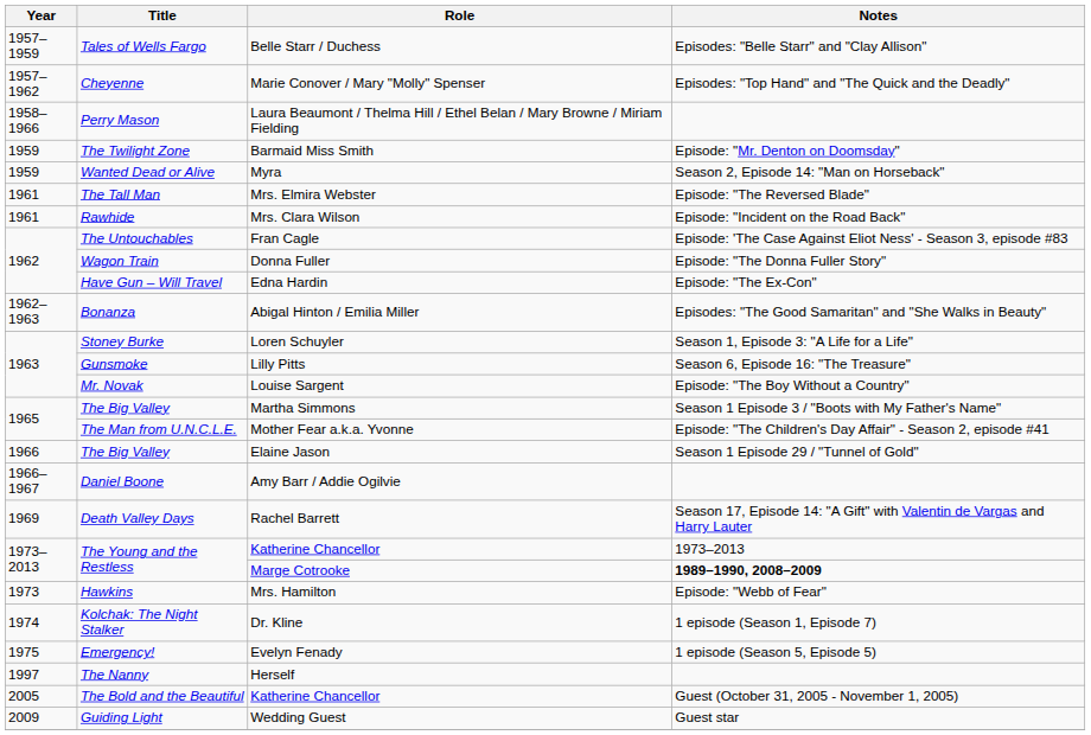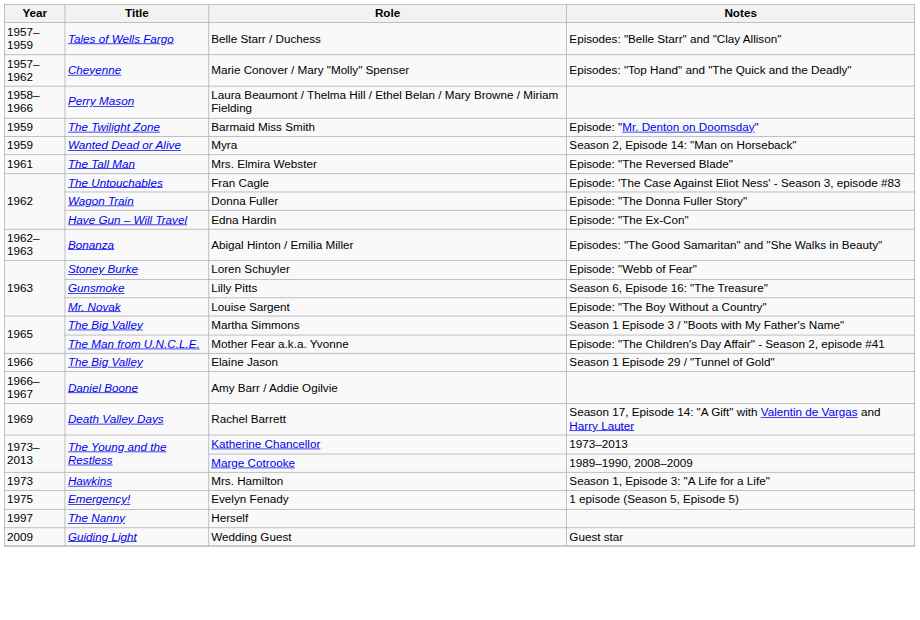- row: 1961 | Rawhide | Mrs. Clara Wilson | Episode: "Incident on the Road Back"
Loren Schuyler | Notes: Season 1, Episode 3: "A Life for a Life" -> Episode: "Webb of Fear"
Marge Cotrooke | Notes: bold -> normal
Mrs. Hamilton | Notes: Episode: "Webb of Fear" -> Season 1, Episode 3: "A Life for a Life"
- row: 1974 | Kolchak: The Night Stalker | Dr. Kline | 1 episode (Season 1, Episode 7)
- row: 2005 | The Bold and the Beautiful | Katherine Chancellor | Guest (October 31, 2005 - November 1, 2005)
